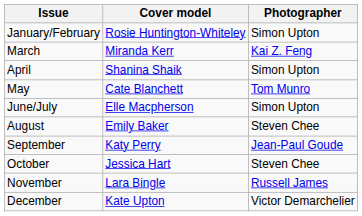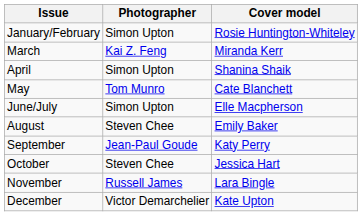columns swapped: Cover model <-> Photographer
